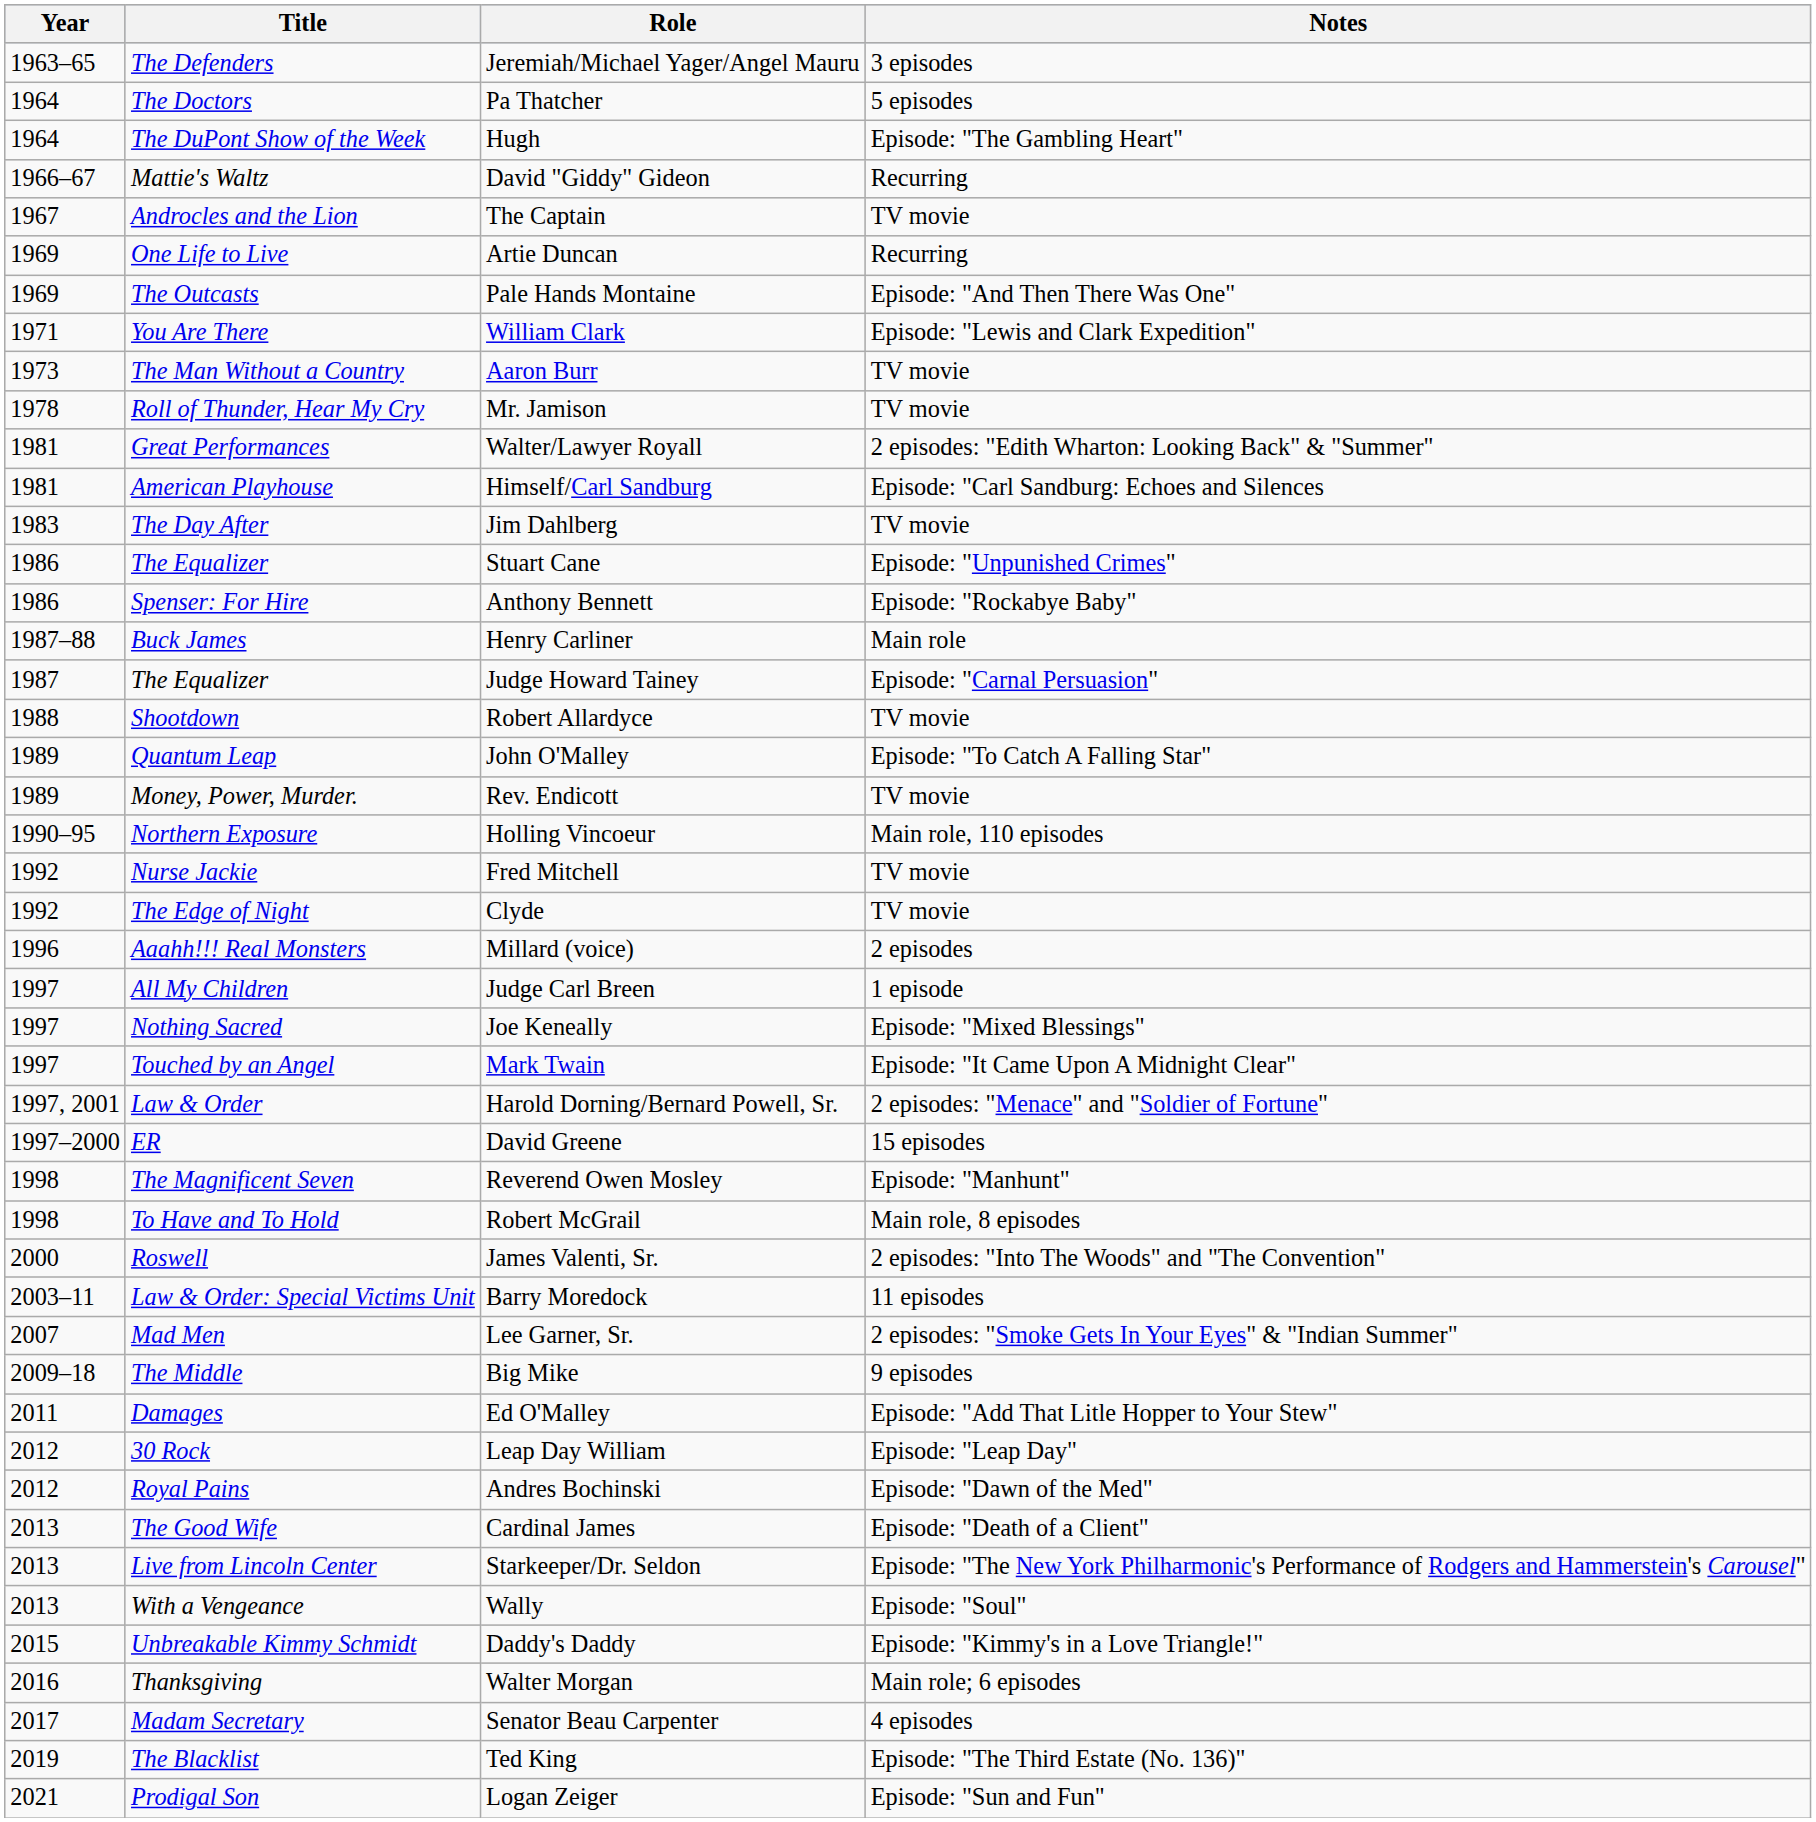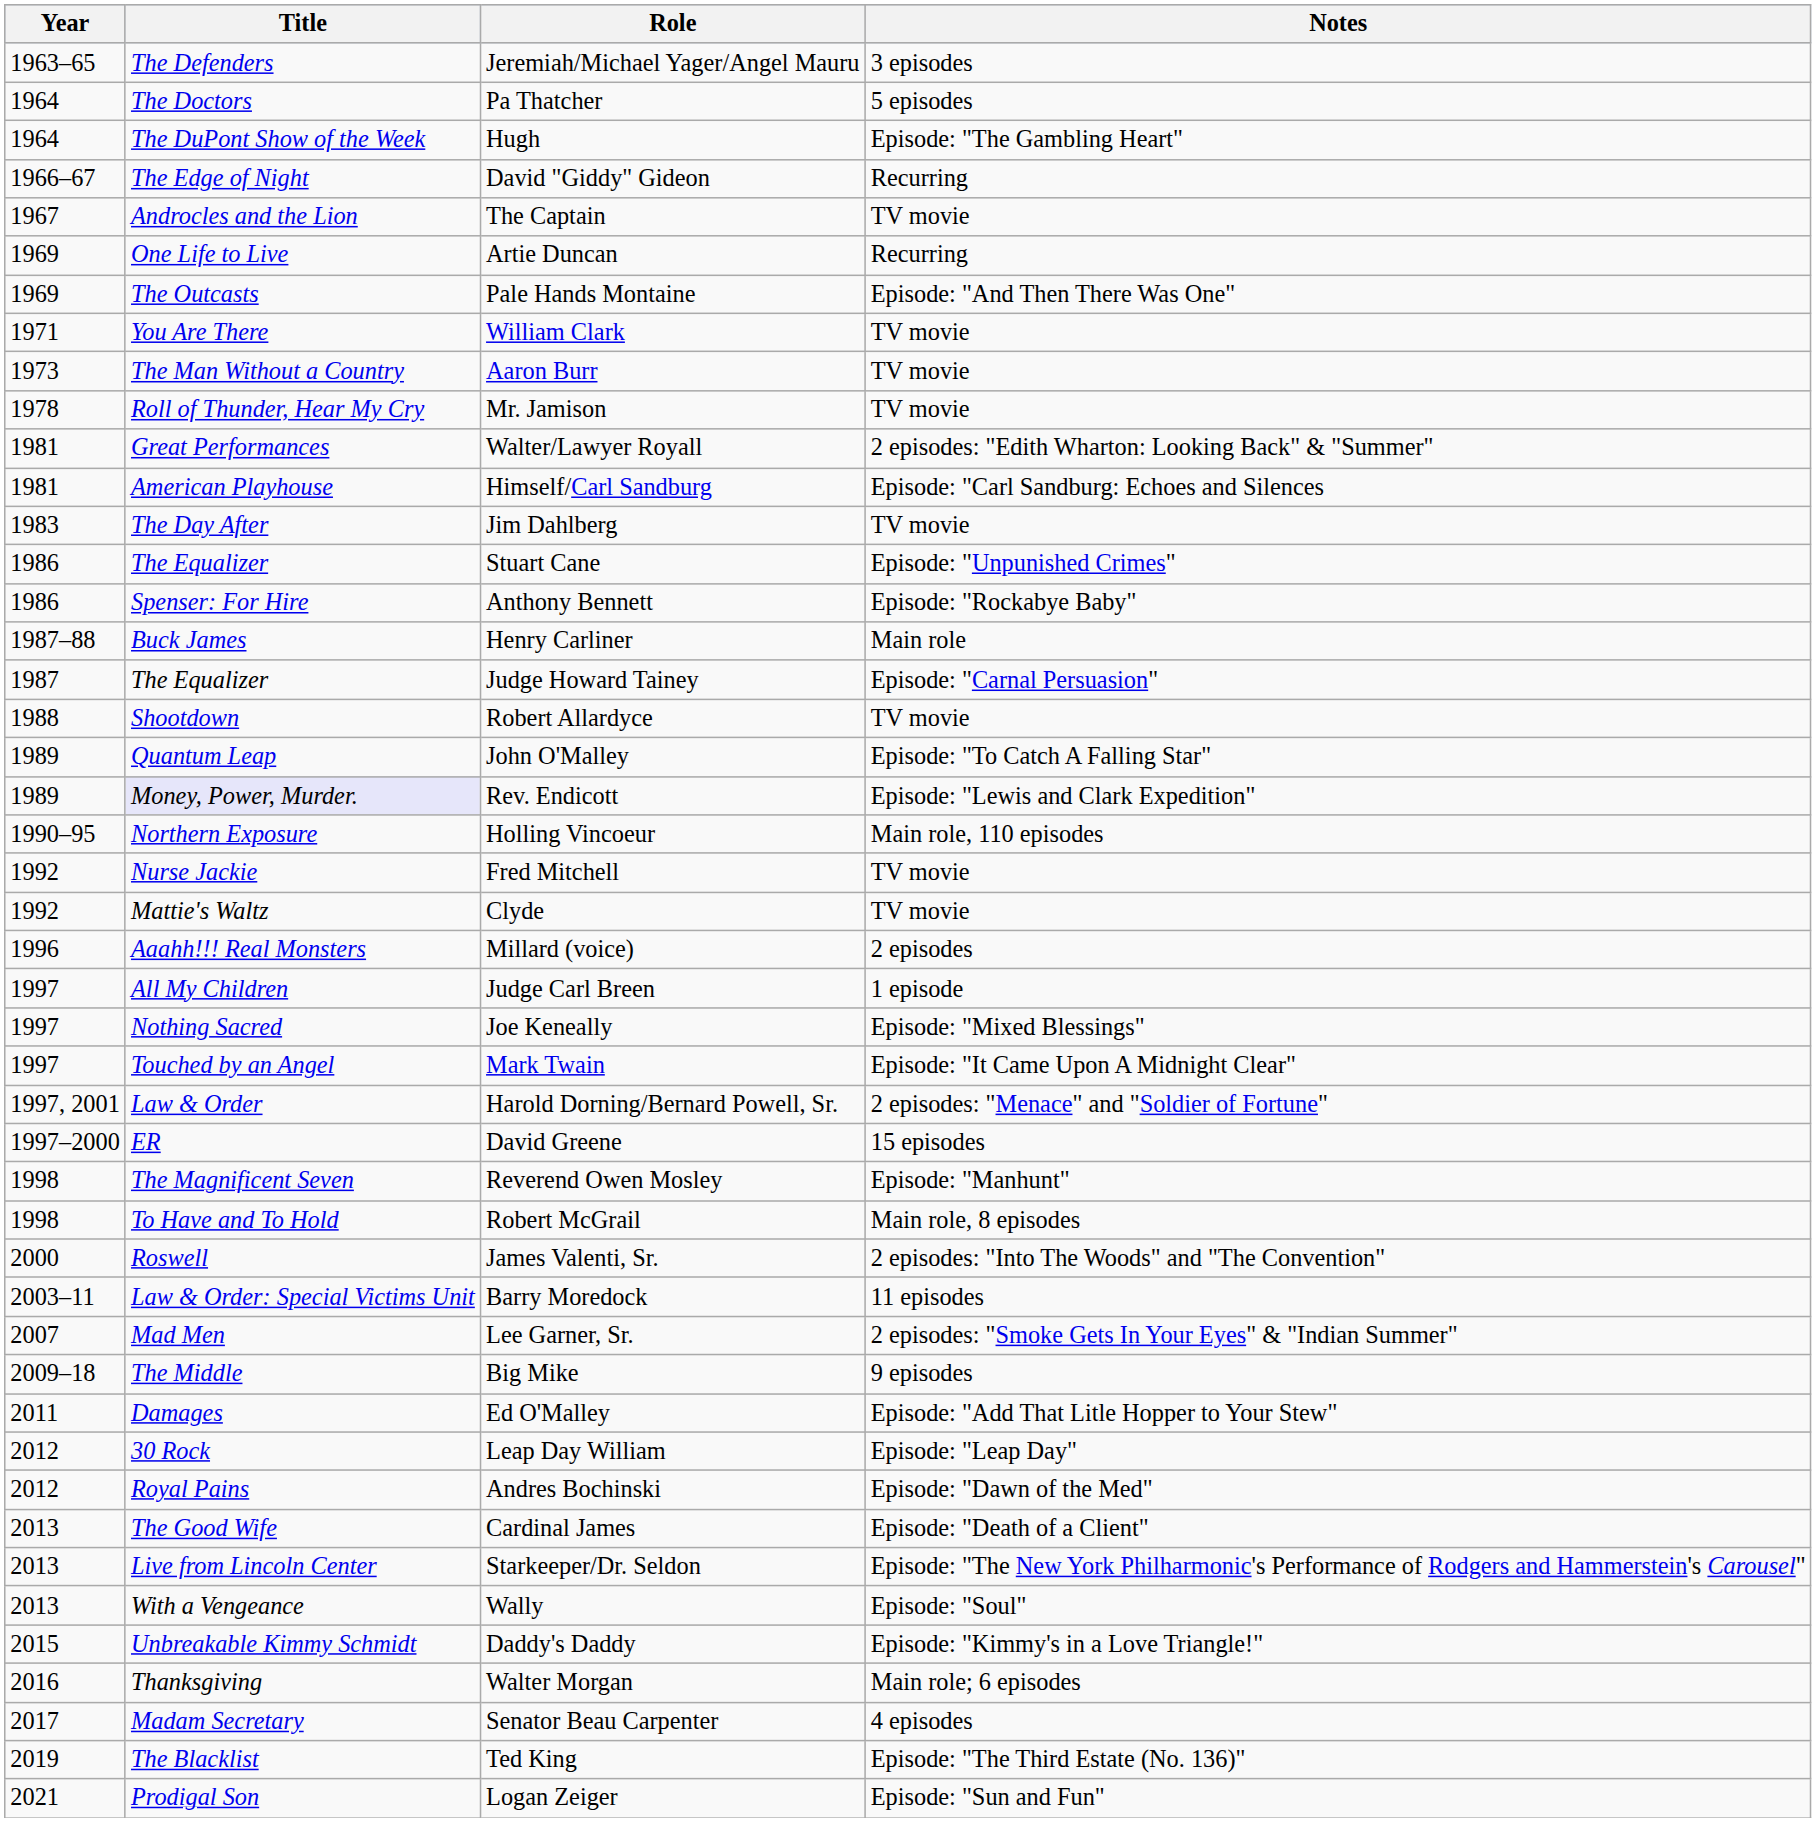David "Giddy" Gideon | Title: Mattie's Waltz -> The Edge of Night
William Clark | Notes: Episode: "Lewis and Clark Expedition" -> TV movie
Rev. Endicott | Title: no background -> lavender background
Rev. Endicott | Notes: TV movie -> Episode: "Lewis and Clark Expedition"
Clyde | Title: The Edge of Night -> Mattie's Waltz
